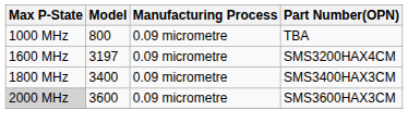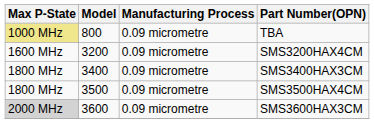TBA | Max P-State: no background -> khaki background
SMS3200HAX4CM | Model: 3197 -> 3200
+ row: 1800 MHz | 3500 | 0.09 micrometre | SMS3500HAX4CM
